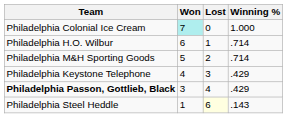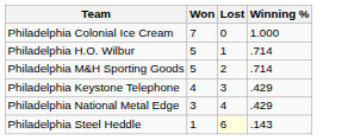Philadelphia Colonial Ice Cream | Won: paleturquoise background -> no background
Philadelphia H.O. Wilbur | Won: 6 -> 5
+ row: Philadelphia National Metal Edge | 3 | 4 | .429
- row: Philadelphia Passon, Gottlieb, Black | 3 | 4 | .429
